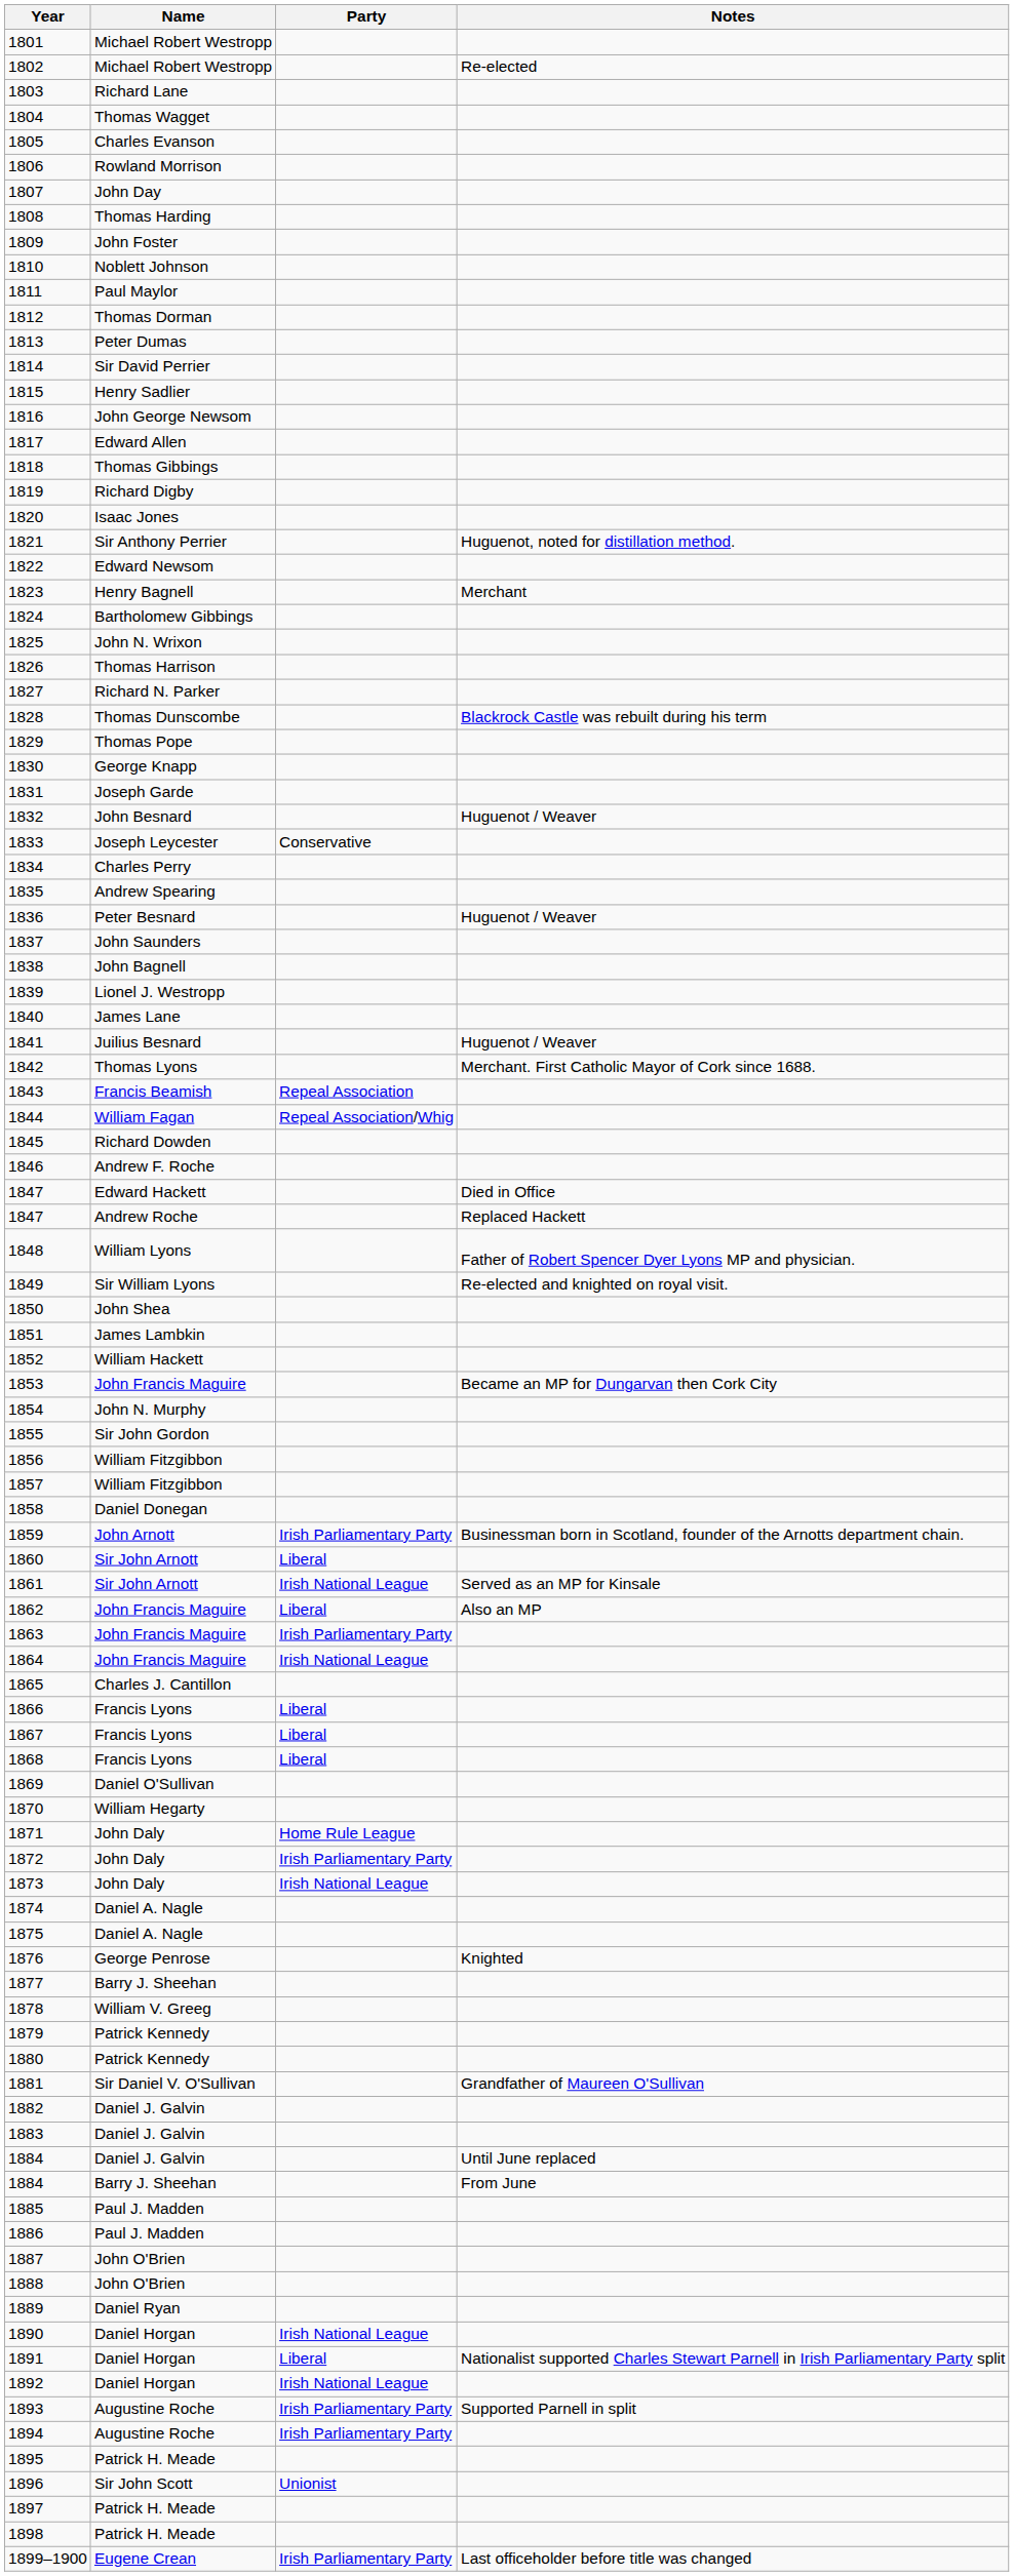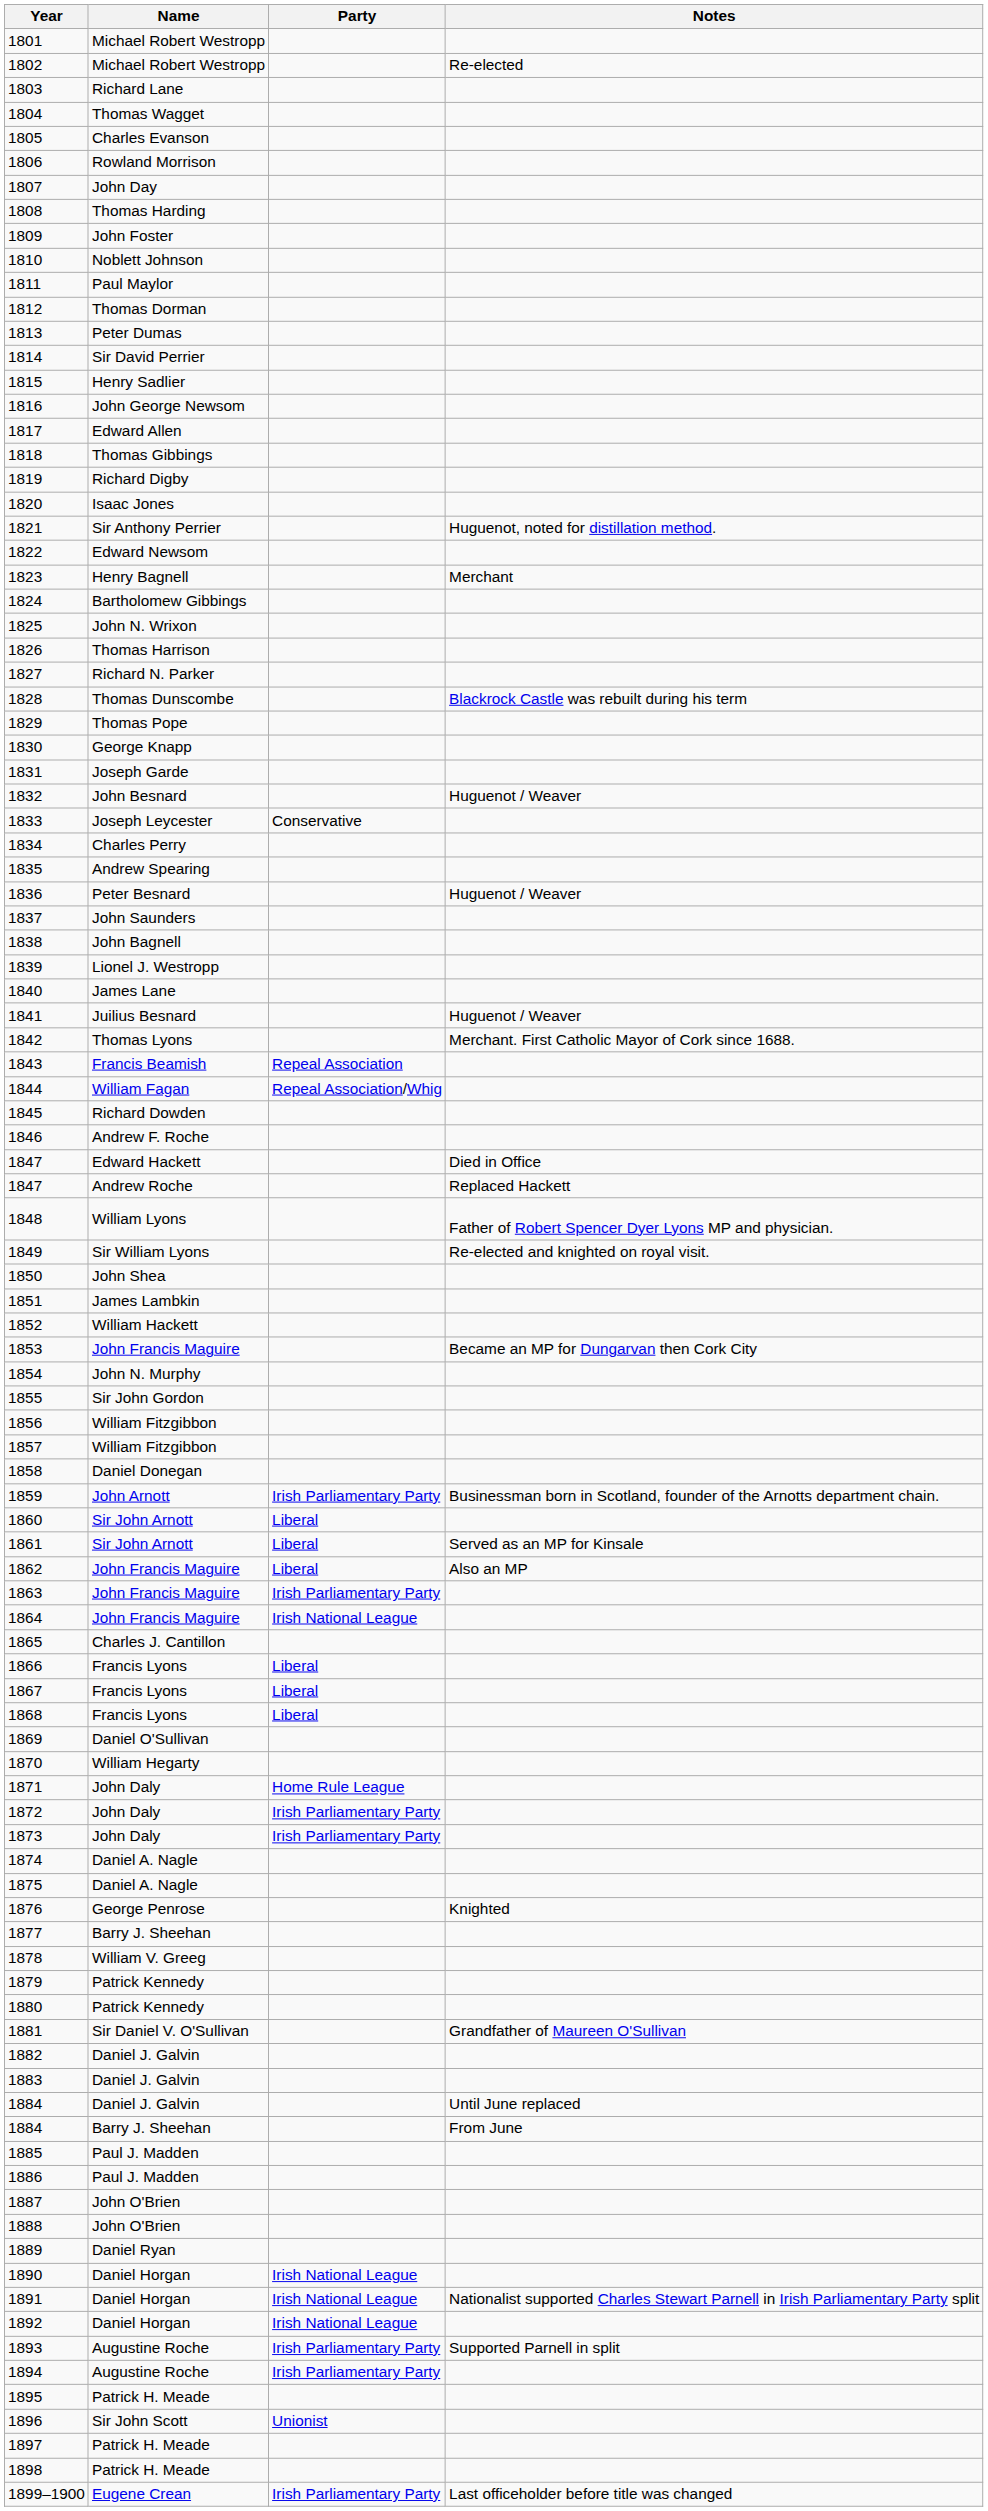1861 | Party: Irish National League -> Liberal
1873 | Party: Irish National League -> Irish Parliamentary Party
1891 | Party: Liberal -> Irish National League
